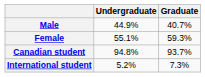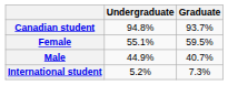rows swapped: Male <-> Canadian student
Female | Graduate: 59.3% -> 59.5%
